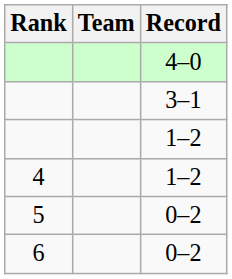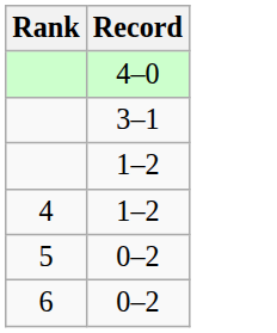- column: Team
